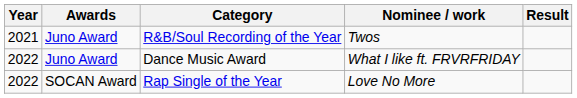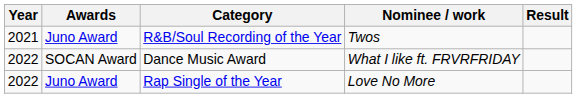Dance Music Award | Awards: Juno Award -> SOCAN Award
Rap Single of the Year | Awards: SOCAN Award -> Juno Award
